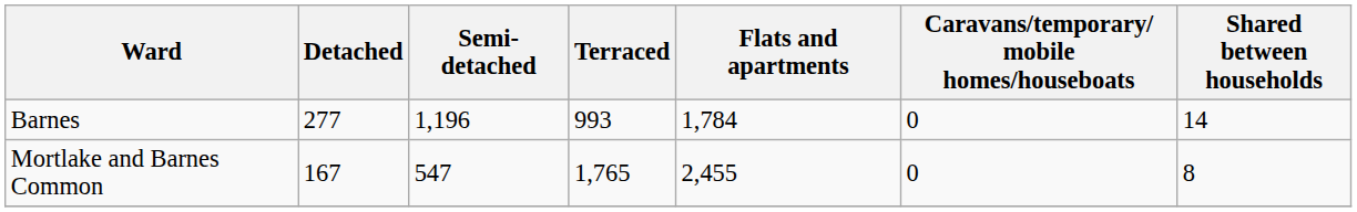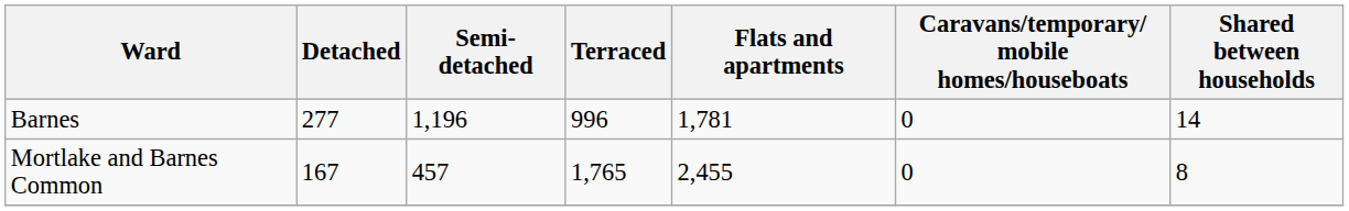Barnes | Terraced: 993 -> 996
Barnes | Flats and apartments: 1,784 -> 1,781
Mortlake and Barnes Common | Semi-detached: 547 -> 457
